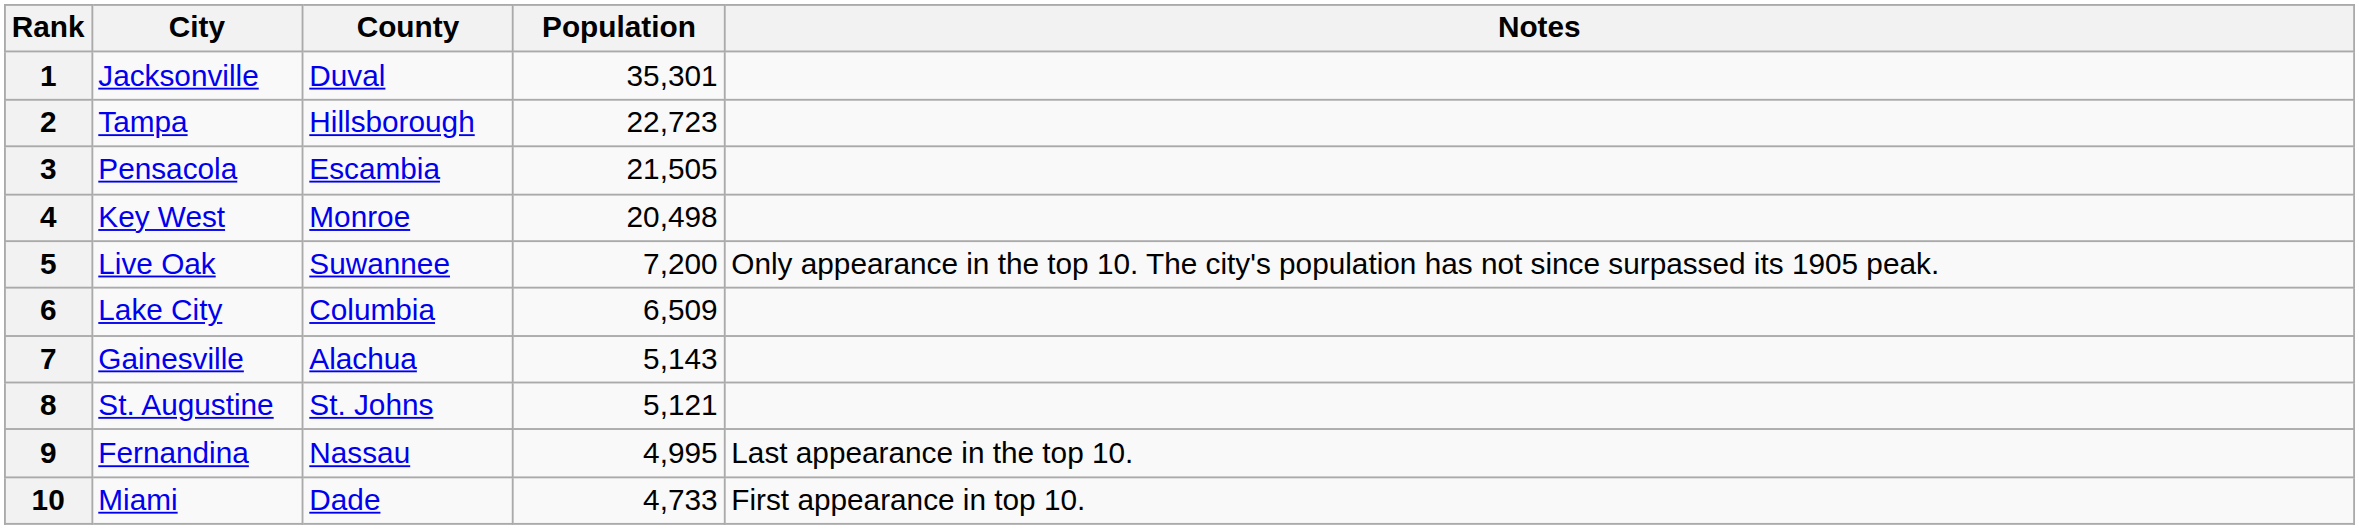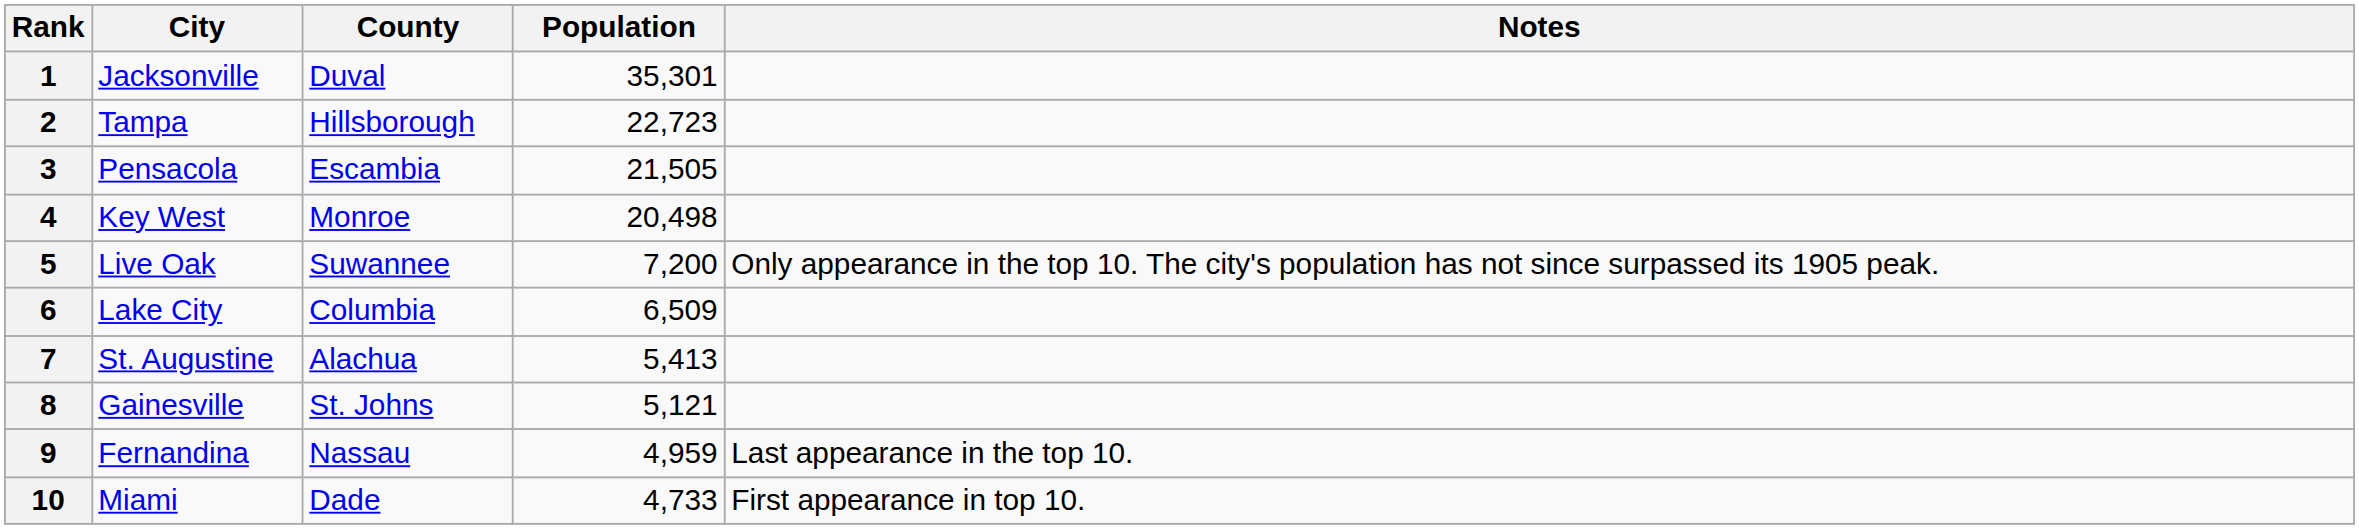7 | City: Gainesville -> St. Augustine
7 | Population: 5,143 -> 5,413
8 | City: St. Augustine -> Gainesville
9 | Population: 4,995 -> 4,959
